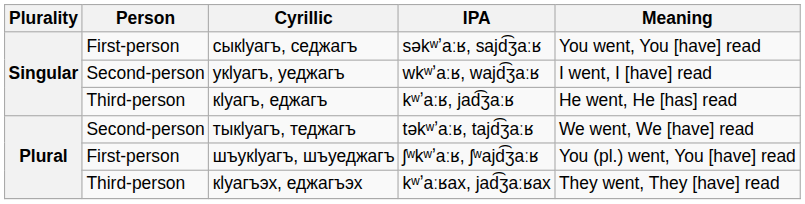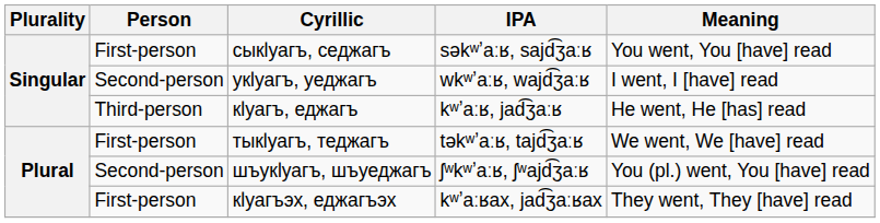тыкӏуагъ, теджагъ | Person: Second-person -> First-person
шъукӏуагъ, шъуеджагъ | Person: First-person -> Second-person
кӏуагъэх, еджагъэх | Person: Third-person -> First-person
